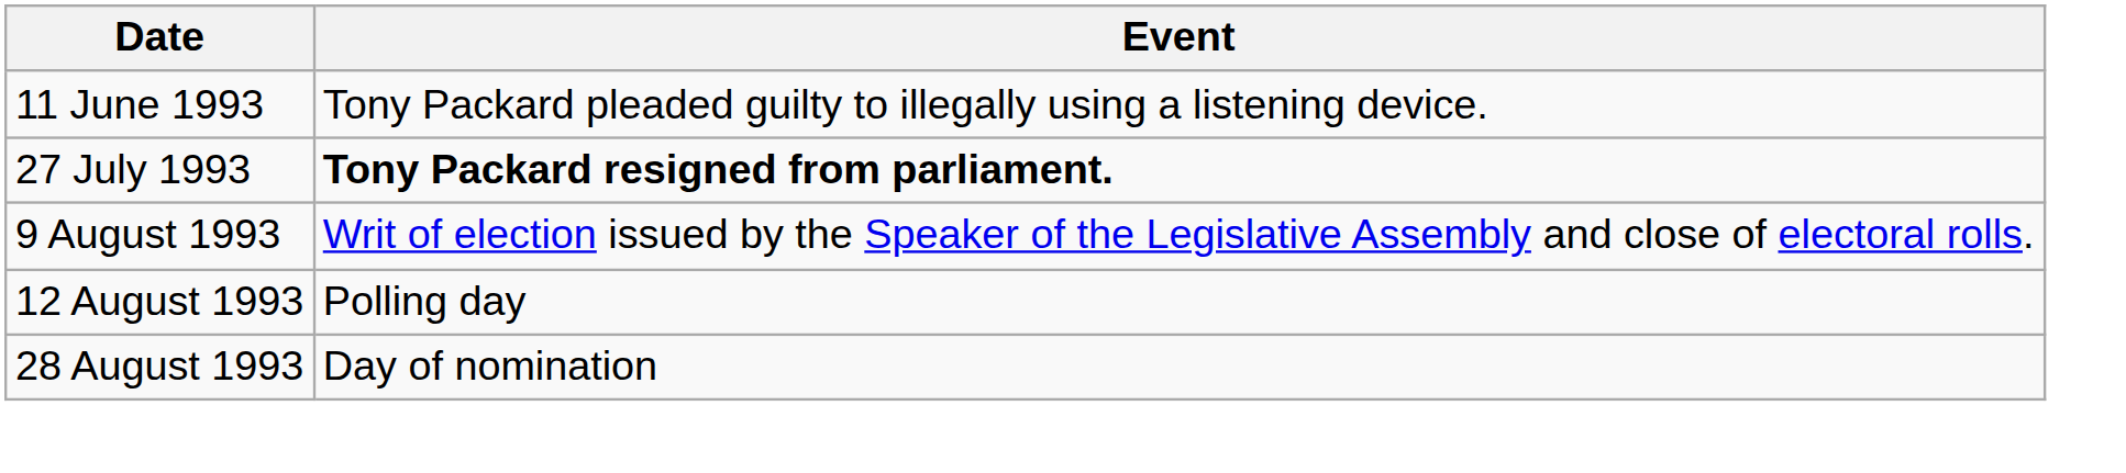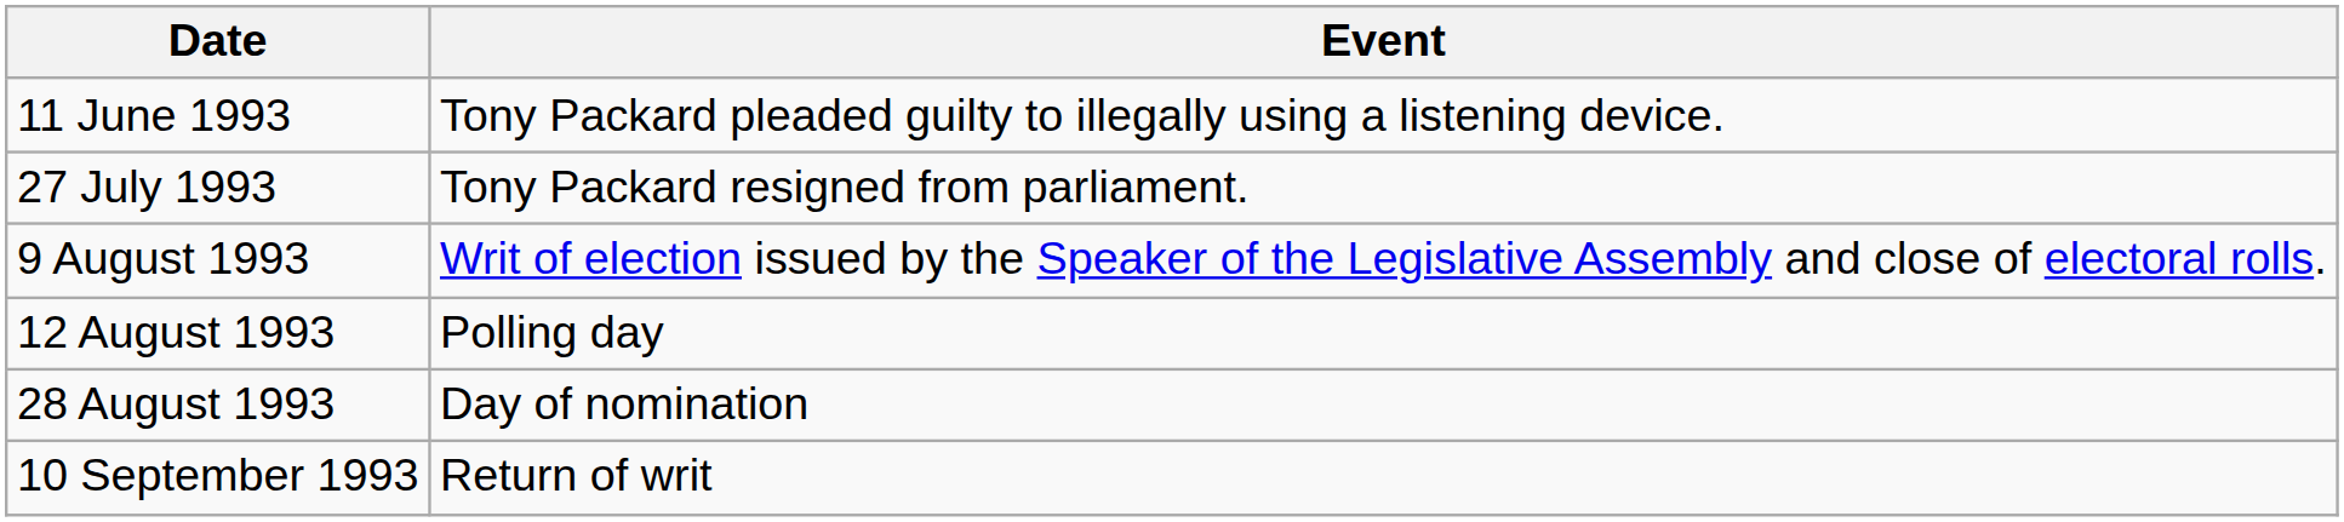27 July 1993 | Event: bold -> normal
+ row: 10 September 1993 | Return of writ
